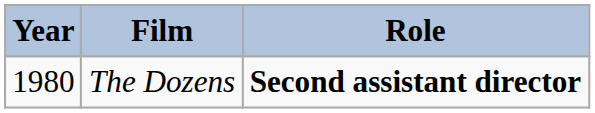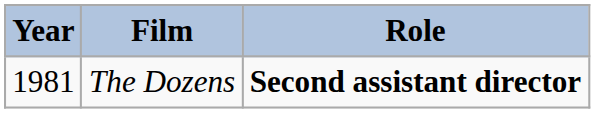The Dozens | Year: 1980 -> 1981
